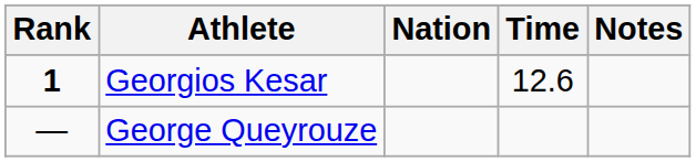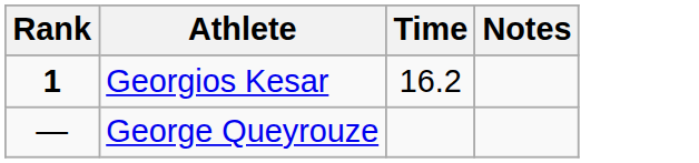- column: Nation
Georgios Kesar | Time: 12.6 -> 16.2
